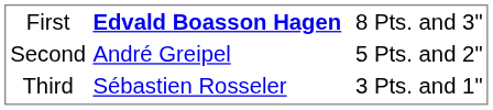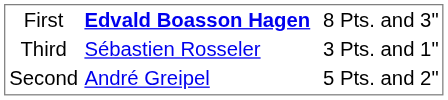rows swapped: Second <-> Third
